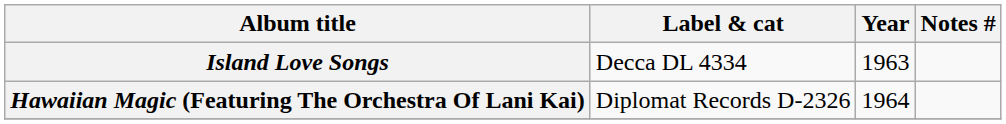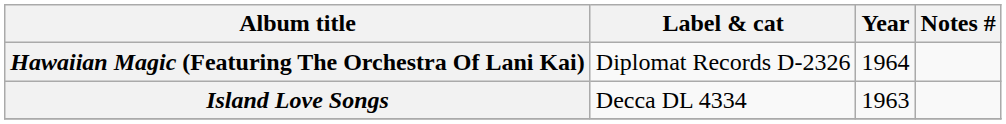rows swapped: Island Love Songs <-> Hawaiian Magic (Featuring The Orchestra Of Lani Kai)
